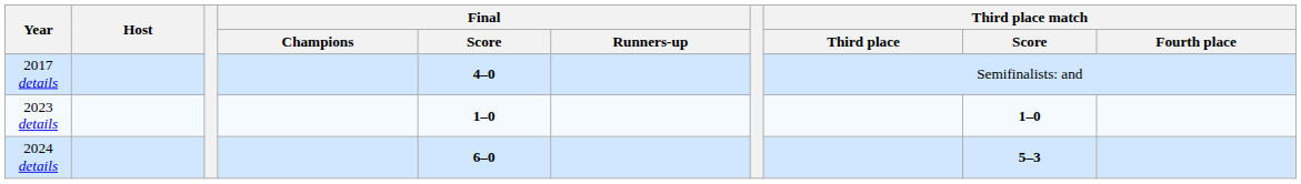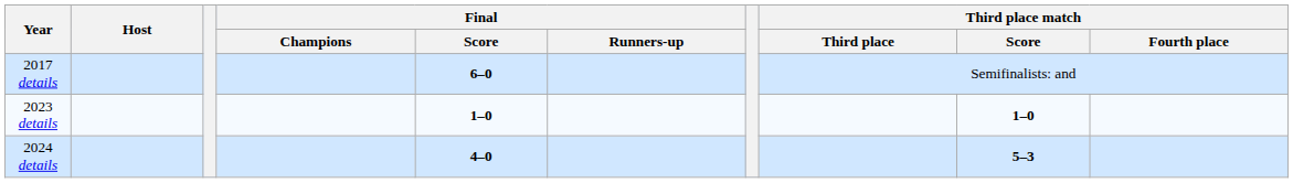2017 details | Final / Score: 4–0 -> 6–0
2024 details | Final / Score: 6–0 -> 4–0
